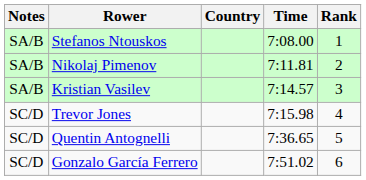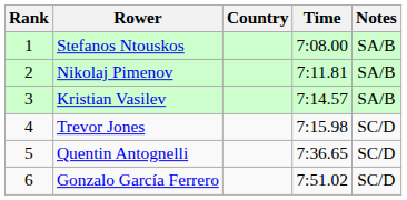columns swapped: Rank <-> Notes
